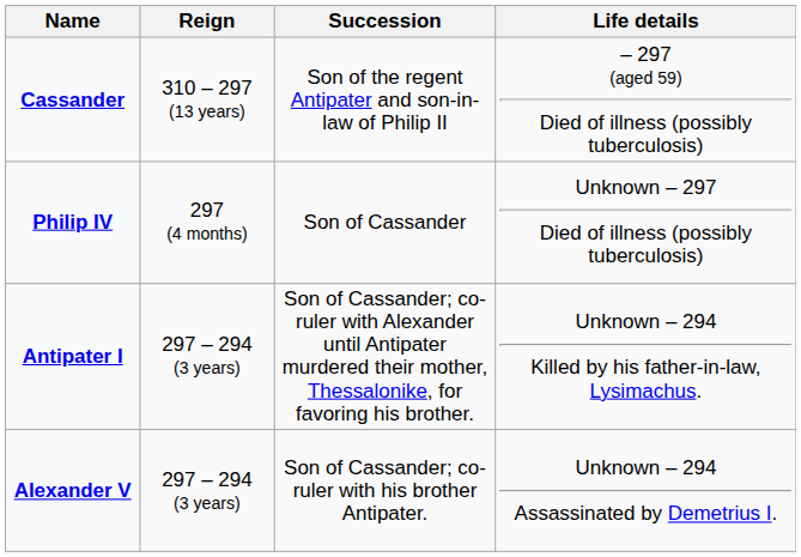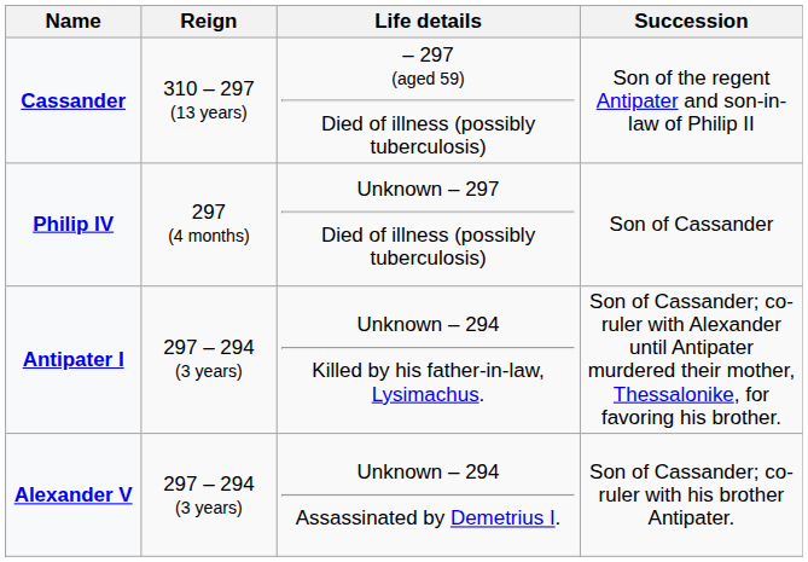columns swapped: Succession <-> Life details
